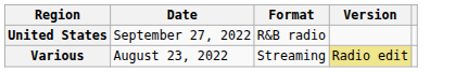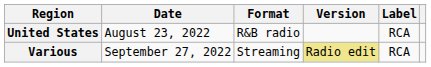+ column: Label | RCA | RCA
United States | Date: September 27, 2022 -> August 23, 2022
Various | Date: August 23, 2022 -> September 27, 2022
